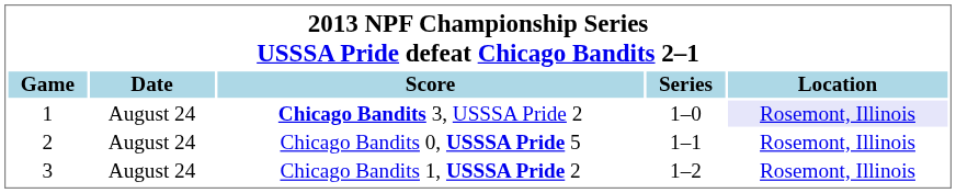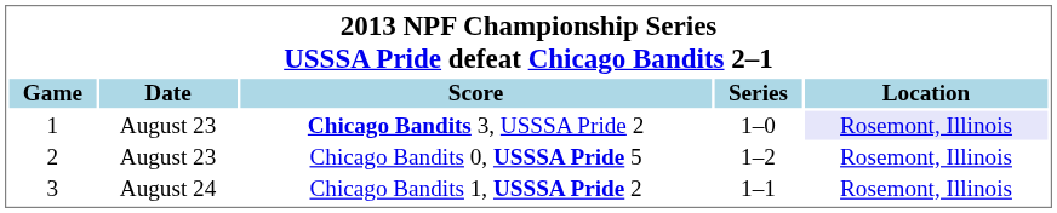Chicago Bandits 3, USSSA Pride 2 | Date: August 24 -> August 23
Chicago Bandits 0, USSSA Pride 5 | Date: August 24 -> August 23
Chicago Bandits 0, USSSA Pride 5 | Series: 1–1 -> 1–2
Chicago Bandits 1, USSSA Pride 2 | Series: 1–2 -> 1–1
